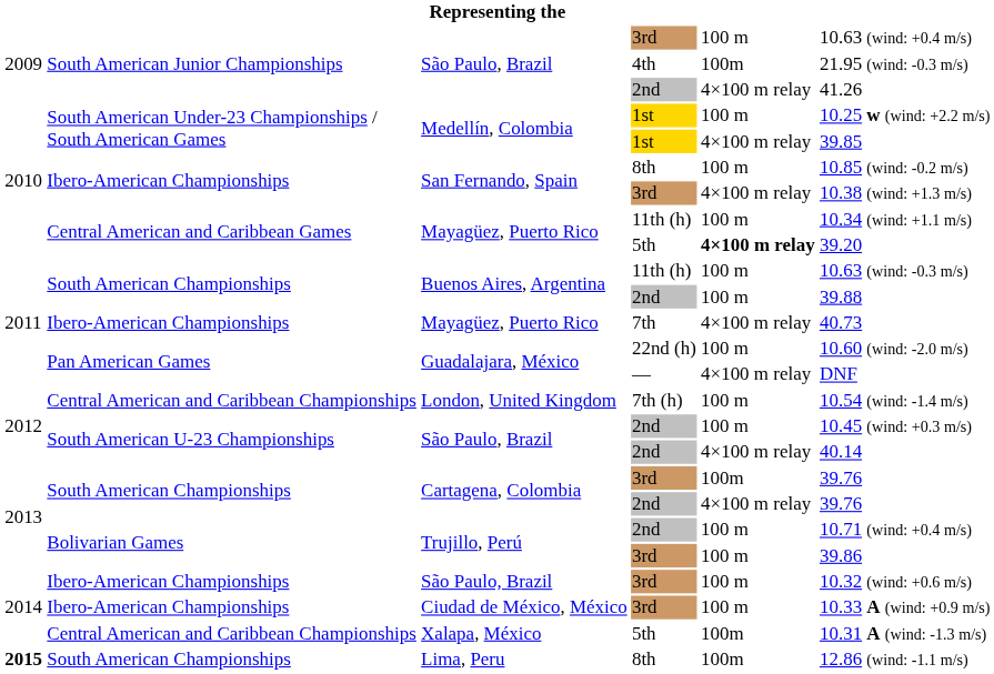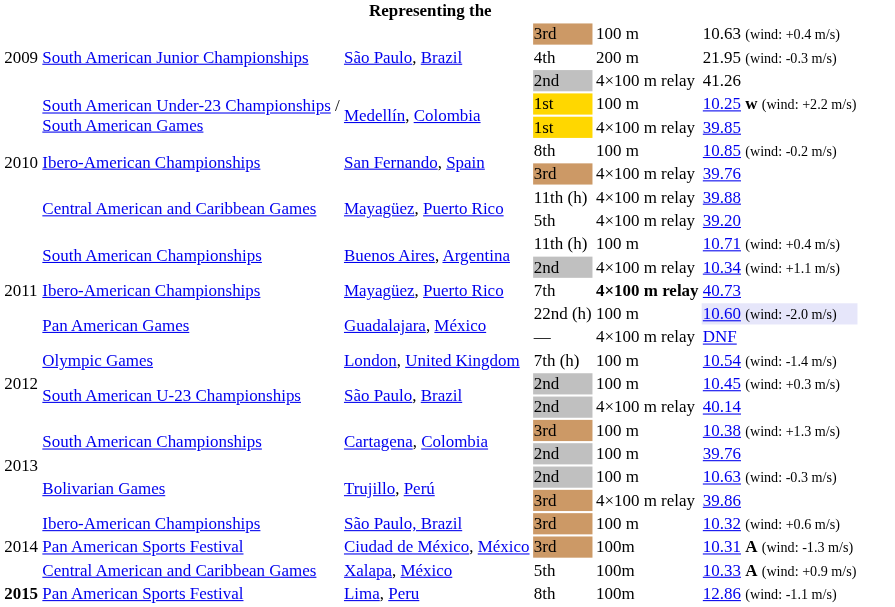São Paulo, Brazil / 4th | column 5: 100m -> 200 m
San Fernando, Spain / 3rd | column 6: 10.38 (wind: +1.3 m/s) -> 39.76
Mayagüez, Puerto Rico / 11th (h) | column 5: 100 m -> 4×100 m relay
Mayagüez, Puerto Rico / 11th (h) | column 6: 10.34 (wind: +1.1 m/s) -> 39.88
Mayagüez, Puerto Rico / 5th | column 5: bold -> normal
Buenos Aires, Argentina / 11th (h) | column 6: 10.63 (wind: -0.3 m/s) -> 10.71 (wind: +0.4 m/s)
Buenos Aires, Argentina / 2nd | column 5: 100 m -> 4×100 m relay
Buenos Aires, Argentina / 2nd | column 6: 39.88 -> 10.34 (wind: +1.1 m/s)
Mayagüez, Puerto Rico / 7th | column 5: normal -> bold
Guadalajara, México / 22nd (h) | column 6: no background -> lavender background
London, United Kingdom | column 2: Central American and Caribbean Championships -> Olympic Games
Cartagena, Colombia / 3rd | column 5: 100m -> 100 m
Cartagena, Colombia / 3rd | column 6: 39.76 -> 10.38 (wind: +1.3 m/s)
Cartagena, Colombia / 2nd | column 5: 4×100 m relay -> 100 m
Trujillo, Perú / 2nd | column 6: 10.71 (wind: +0.4 m/s) -> 10.63 (wind: -0.3 m/s)
Trujillo, Perú / 3rd | column 5: 100 m -> 4×100 m relay
Ciudad de México, México | column 2: Ibero-American Championships -> Pan American Sports Festival
Ciudad de México, México | column 5: 100 m -> 100m
Ciudad de México, México | column 6: 10.33 A (wind: +0.9 m/s) -> 10.31 A (wind: -1.3 m/s)
Xalapa, México | column 2: Central American and Caribbean Championships -> Central American and Caribbean Games
Xalapa, México | column 6: 10.31 A (wind: -1.3 m/s) -> 10.33 A (wind: +0.9 m/s)
Lima, Peru | column 2: South American Championships -> Pan American Sports Festival
